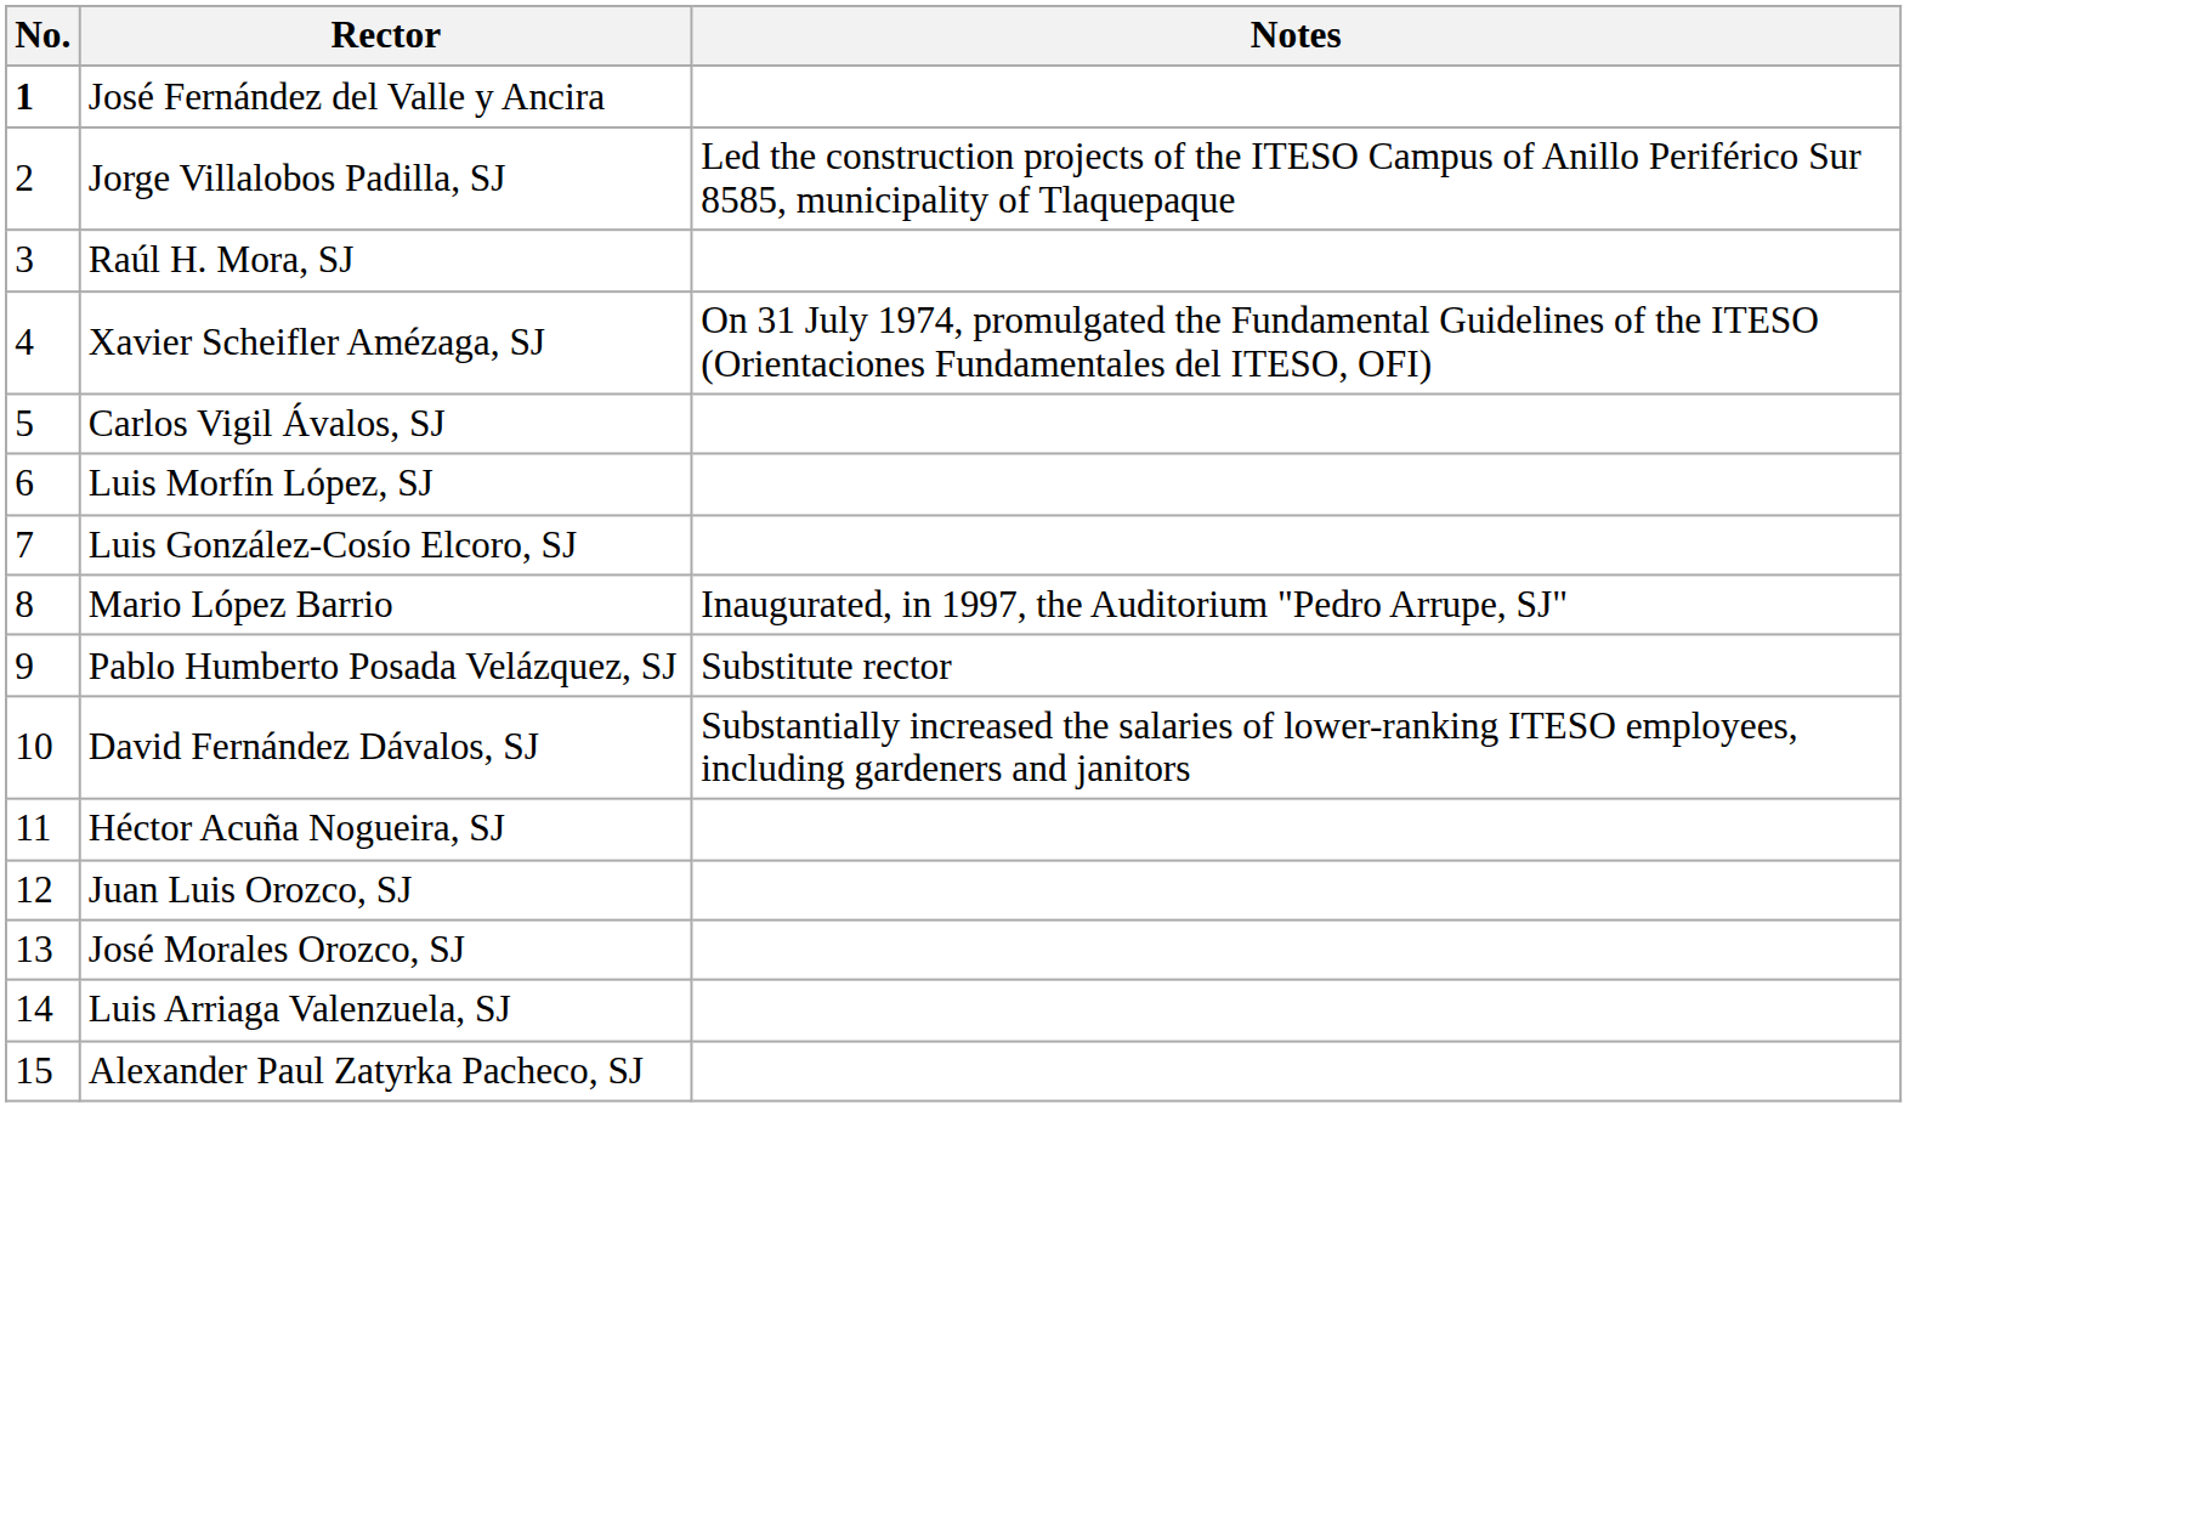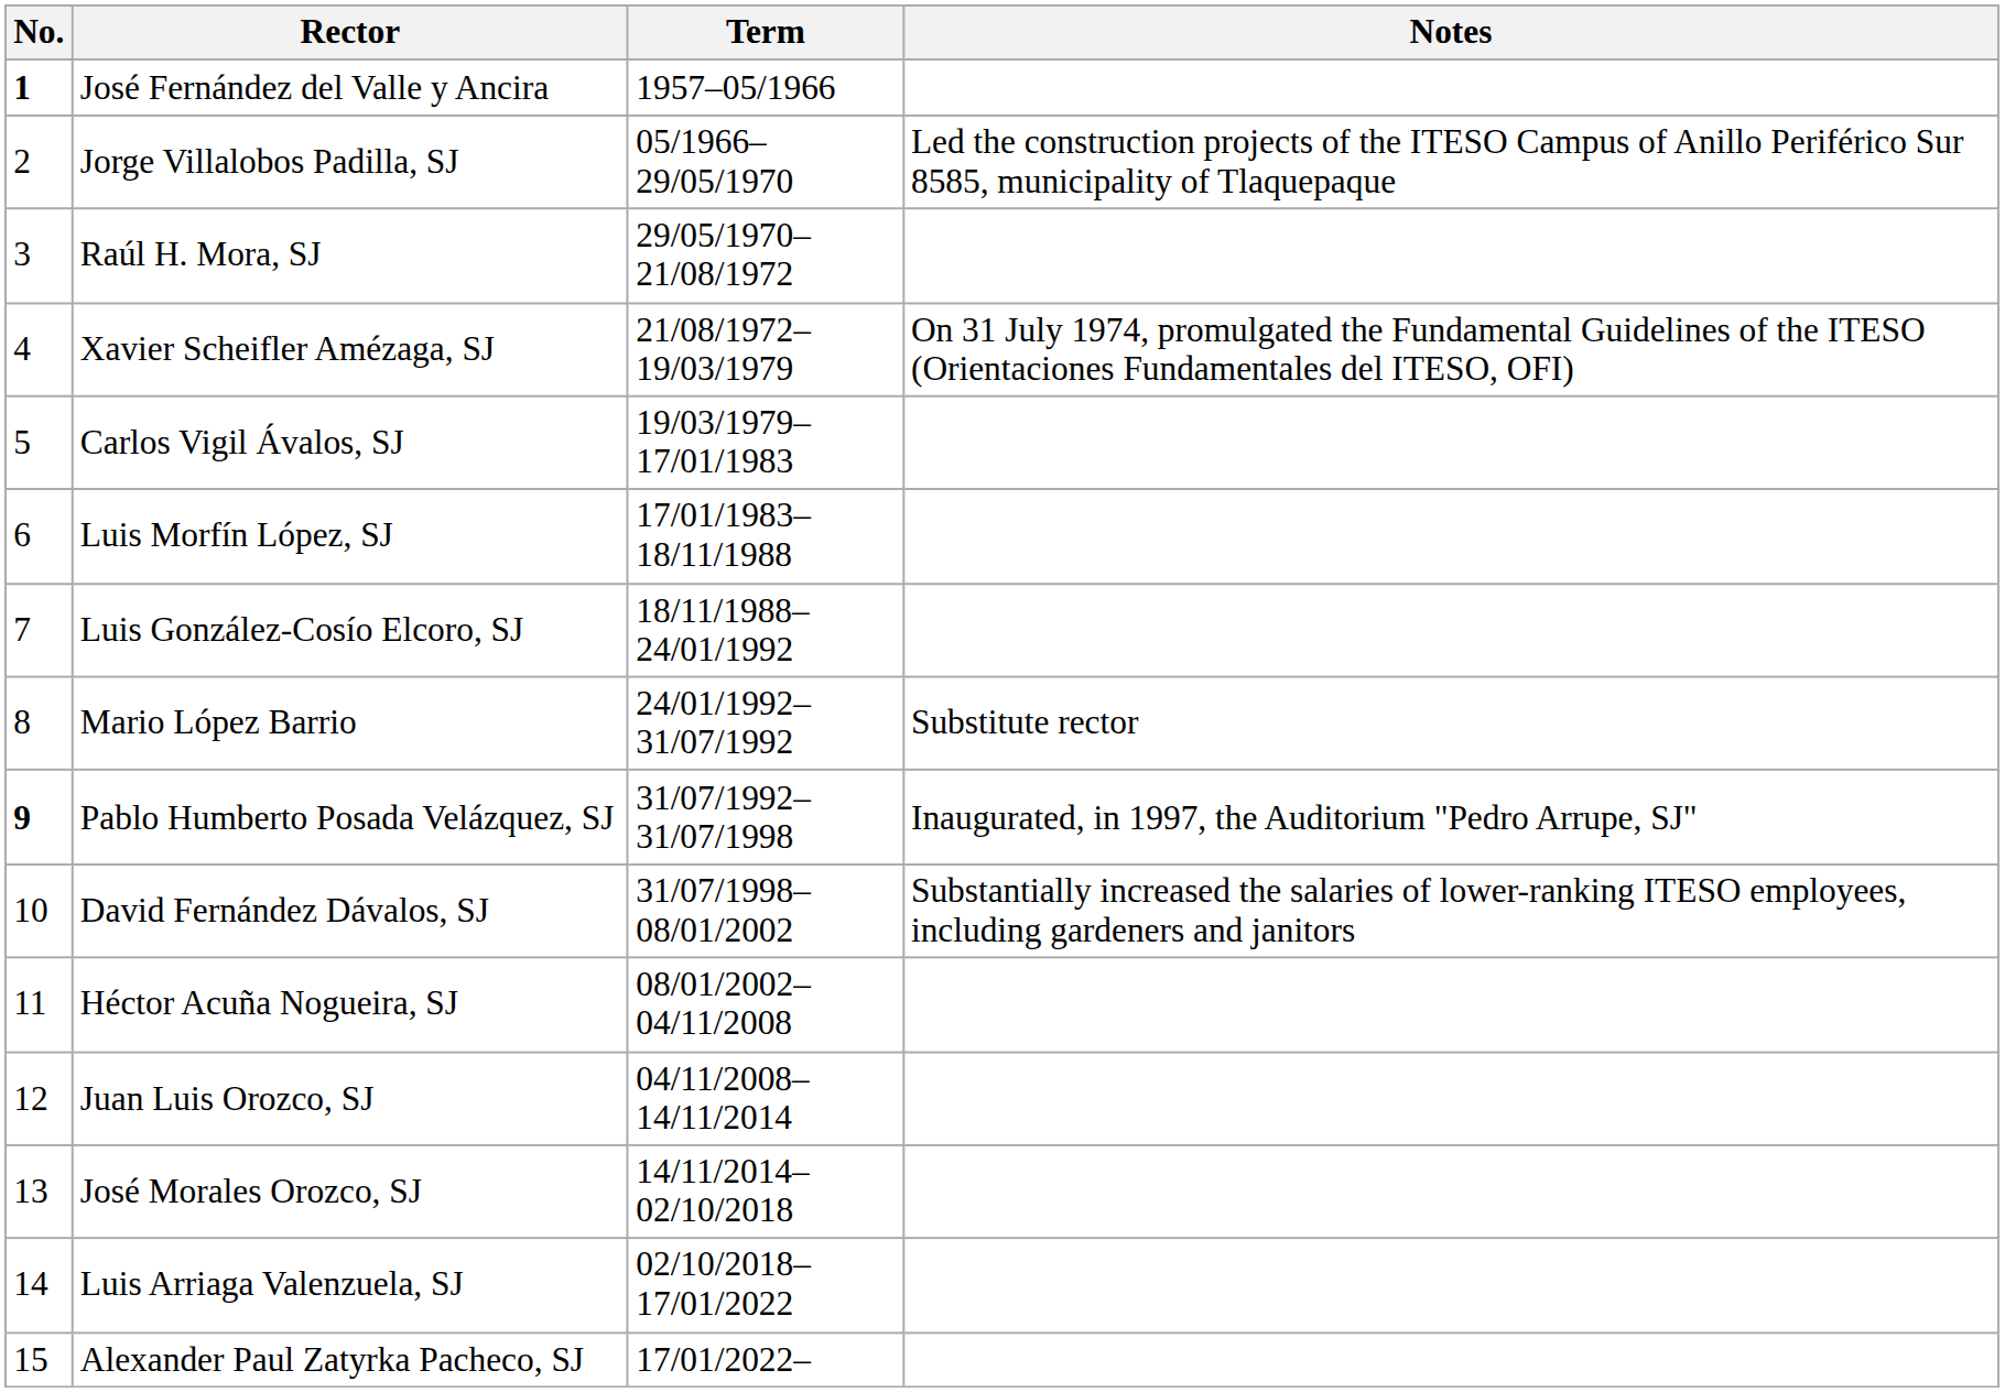+ column: Term | 1957–05/1966 | 05/1966–29/05/1970 | 29/05/1970–21/08/1972 | 21/08/1972–19/03/1979 | 19/03/1979–17/01/1983 | 17/01/1983–18/11/1988 | 18/11/1988–24/01/1992 | 24/01/1992–31/07/1992 | 31/07/1992–31/07/1998 | 31/07/1998–08/01/2002 | 08/01/2002–04/11/2008 | 04/11/2008–14/11/2014 | 14/11/2014–02/10/2018 | 02/10/2018–17/01/2022 | 17/01/2022–
Mario López Barrio | Notes: Inaugurated, in 1997, the Auditorium "Pedro Arrupe, SJ" -> Substitute rector
Pablo Humberto Posada Velázquez, SJ | No.: normal -> bold
Pablo Humberto Posada Velázquez, SJ | Notes: Substitute rector -> Inaugurated, in 1997, the Auditorium "Pedro Arrupe, SJ"
